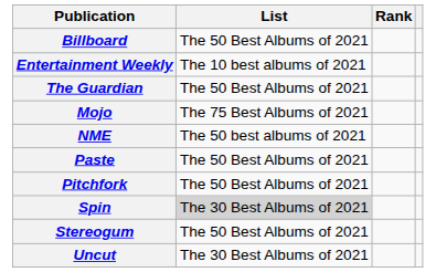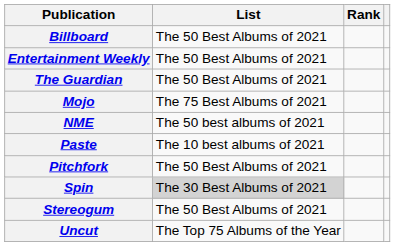Entertainment Weekly | List: The 10 best albums of 2021 -> The 50 Best Albums of 2021
Paste | List: The 50 Best Albums of 2021 -> The 10 best albums of 2021
Uncut | List: The 30 Best Albums of 2021 -> The Top 75 Albums of the Year
